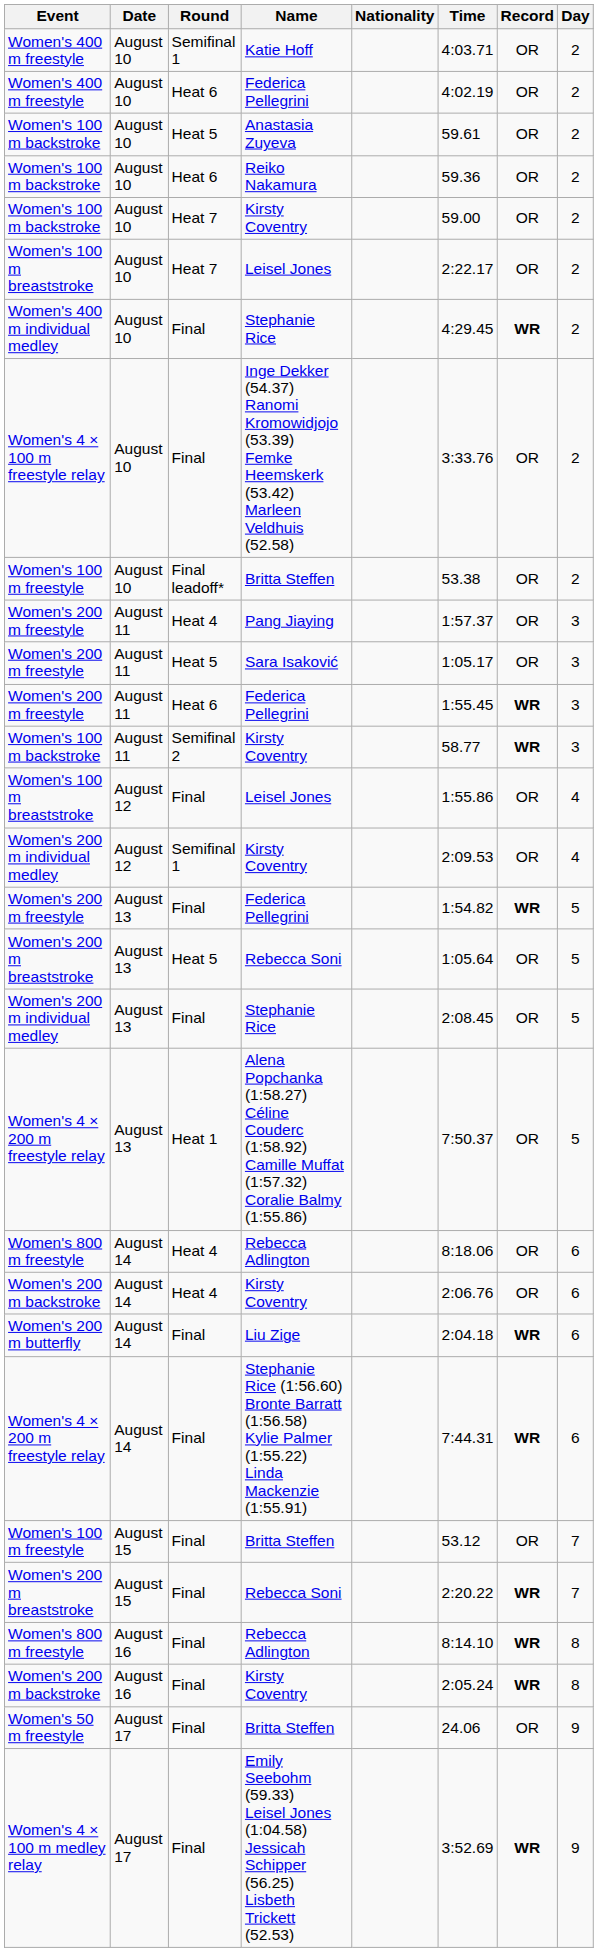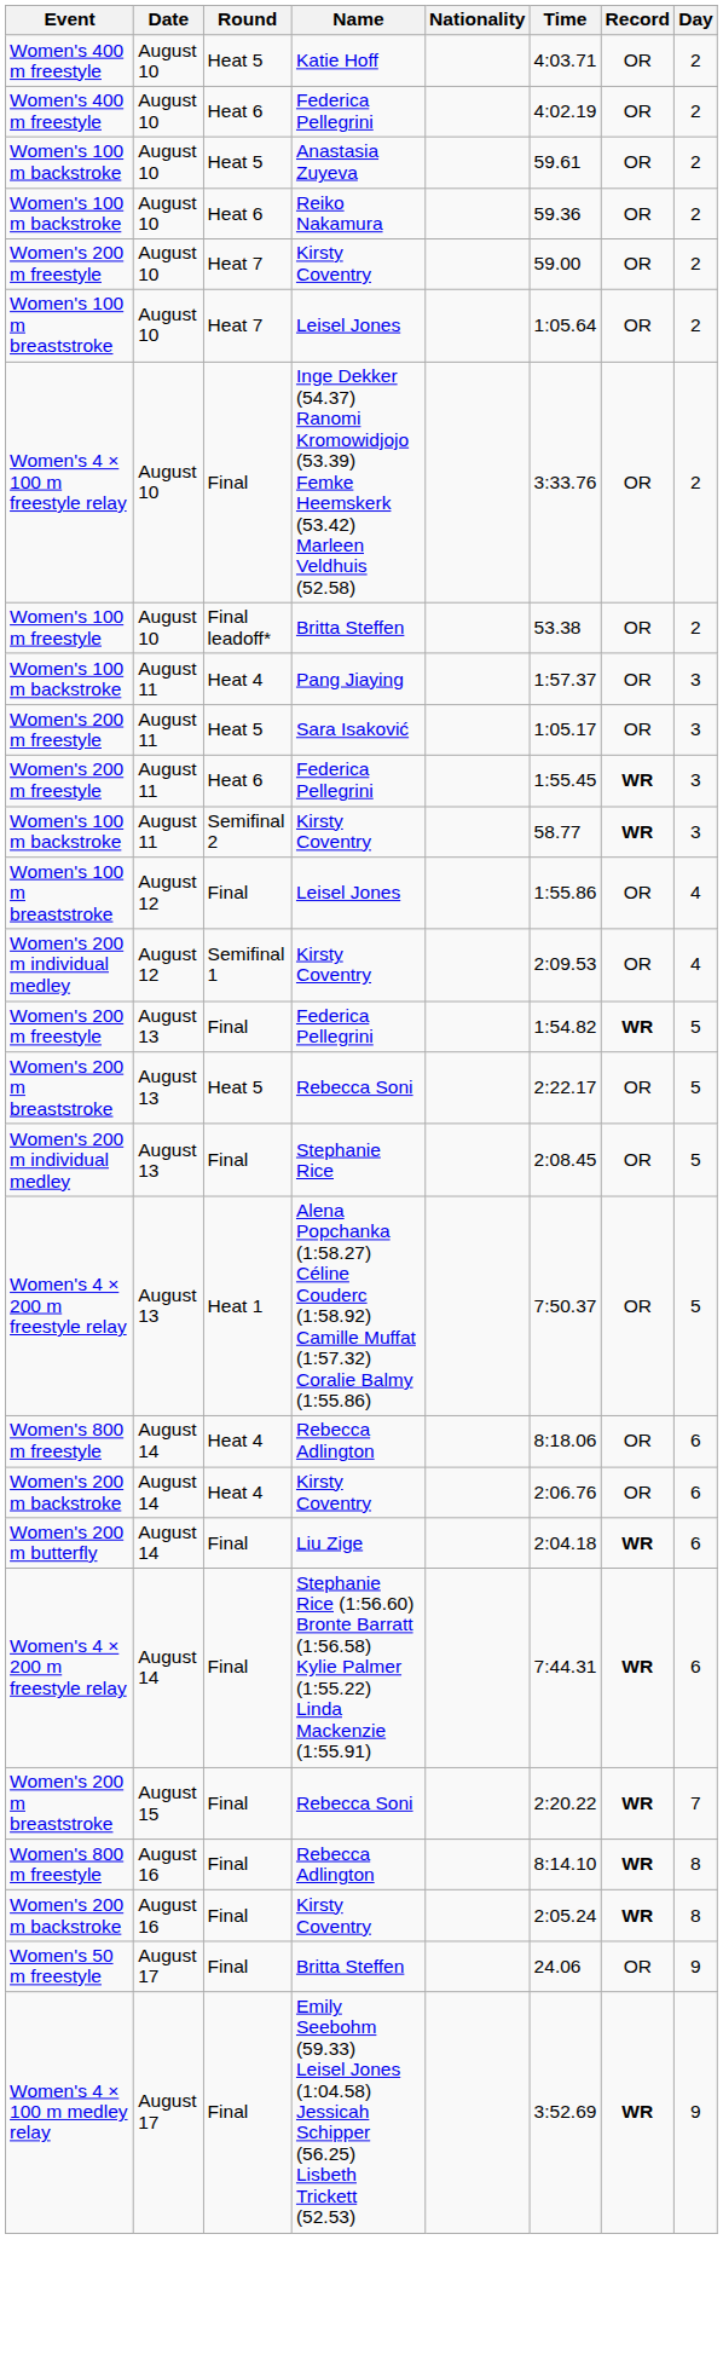Katie Hoff | Round: Semifinal 1 -> Heat 5
August 10 / Kirsty Coventry | Event: Women's 100 m backstroke -> Women's 200 m freestyle
August 10 / Leisel Jones | Time: 2:22.17 -> 1:05.64
- row: Women's 400 m individual medley | August 10 | Final | Stephanie Rice | 4:29.45 | WR | 2
Pang Jiaying | Event: Women's 200 m freestyle -> Women's 100 m backstroke
August 13 / Rebecca Soni | Time: 1:05.64 -> 2:22.17
- row: Women's 100 m freestyle | August 15 | Final | Britta Steffen | 53.12 | OR | 7
